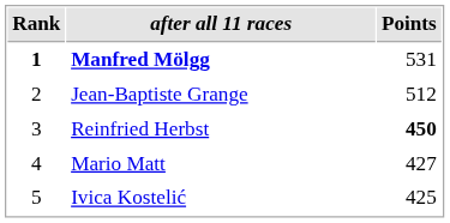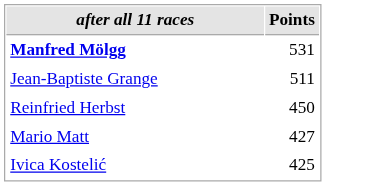- column: Rank | 1 | 2 | 3 | 4 | 5
Jean-Baptiste Grange | Points: 512 -> 511
Reinfried Herbst | Points: bold -> normal
